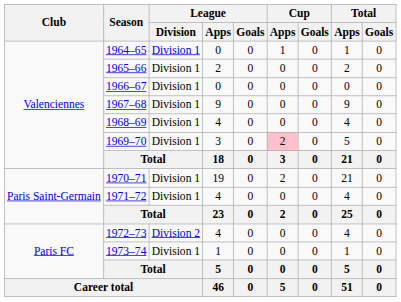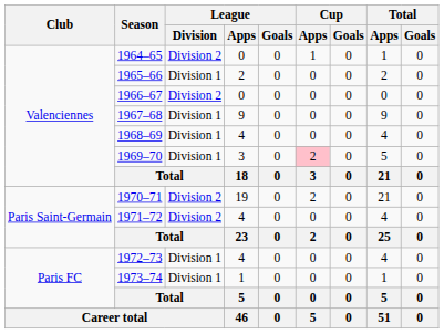1964–65 | League / Division: Division 1 -> Division 2
1966–67 | League / Division: Division 1 -> Division 2
1970–71 | League / Division: Division 1 -> Division 2
1971–72 | League / Division: Division 1 -> Division 2
1972–73 | League / Division: Division 2 -> Division 1
